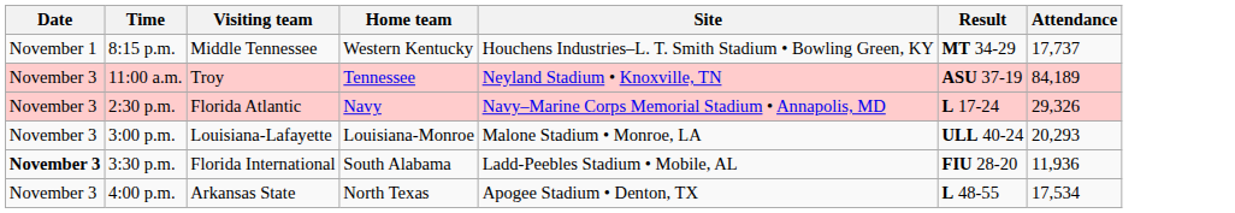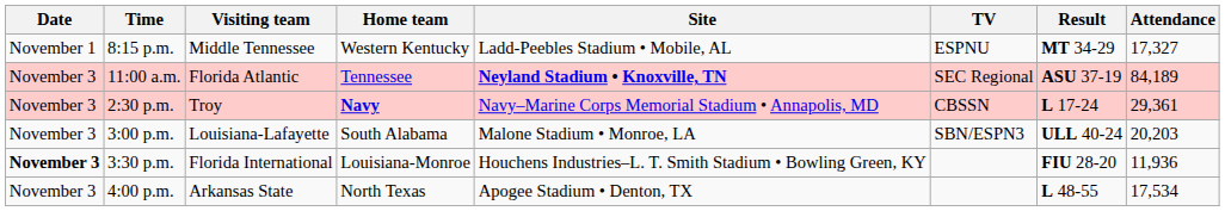+ column: TV | ESPNU | SEC Regional | CBSSN | SBN/ESPN3
8:15 p.m. | Site: Houchens Industries–L. T. Smith Stadium • Bowling Green, KY -> Ladd-Peebles Stadium • Mobile, AL
8:15 p.m. | Attendance: 17,737 -> 17,327
11:00 a.m. | Visiting team: Troy -> Florida Atlantic
11:00 a.m. | Site: normal -> bold
2:30 p.m. | Visiting team: Florida Atlantic -> Troy
2:30 p.m. | Home team: normal -> bold
2:30 p.m. | Attendance: 29,326 -> 29,361
3:00 p.m. | Home team: Louisiana-Monroe -> South Alabama
3:00 p.m. | Attendance: 20,293 -> 20,203
3:30 p.m. | Home team: South Alabama -> Louisiana-Monroe
3:30 p.m. | Site: Ladd-Peebles Stadium • Mobile, AL -> Houchens Industries–L. T. Smith Stadium • Bowling Green, KY
